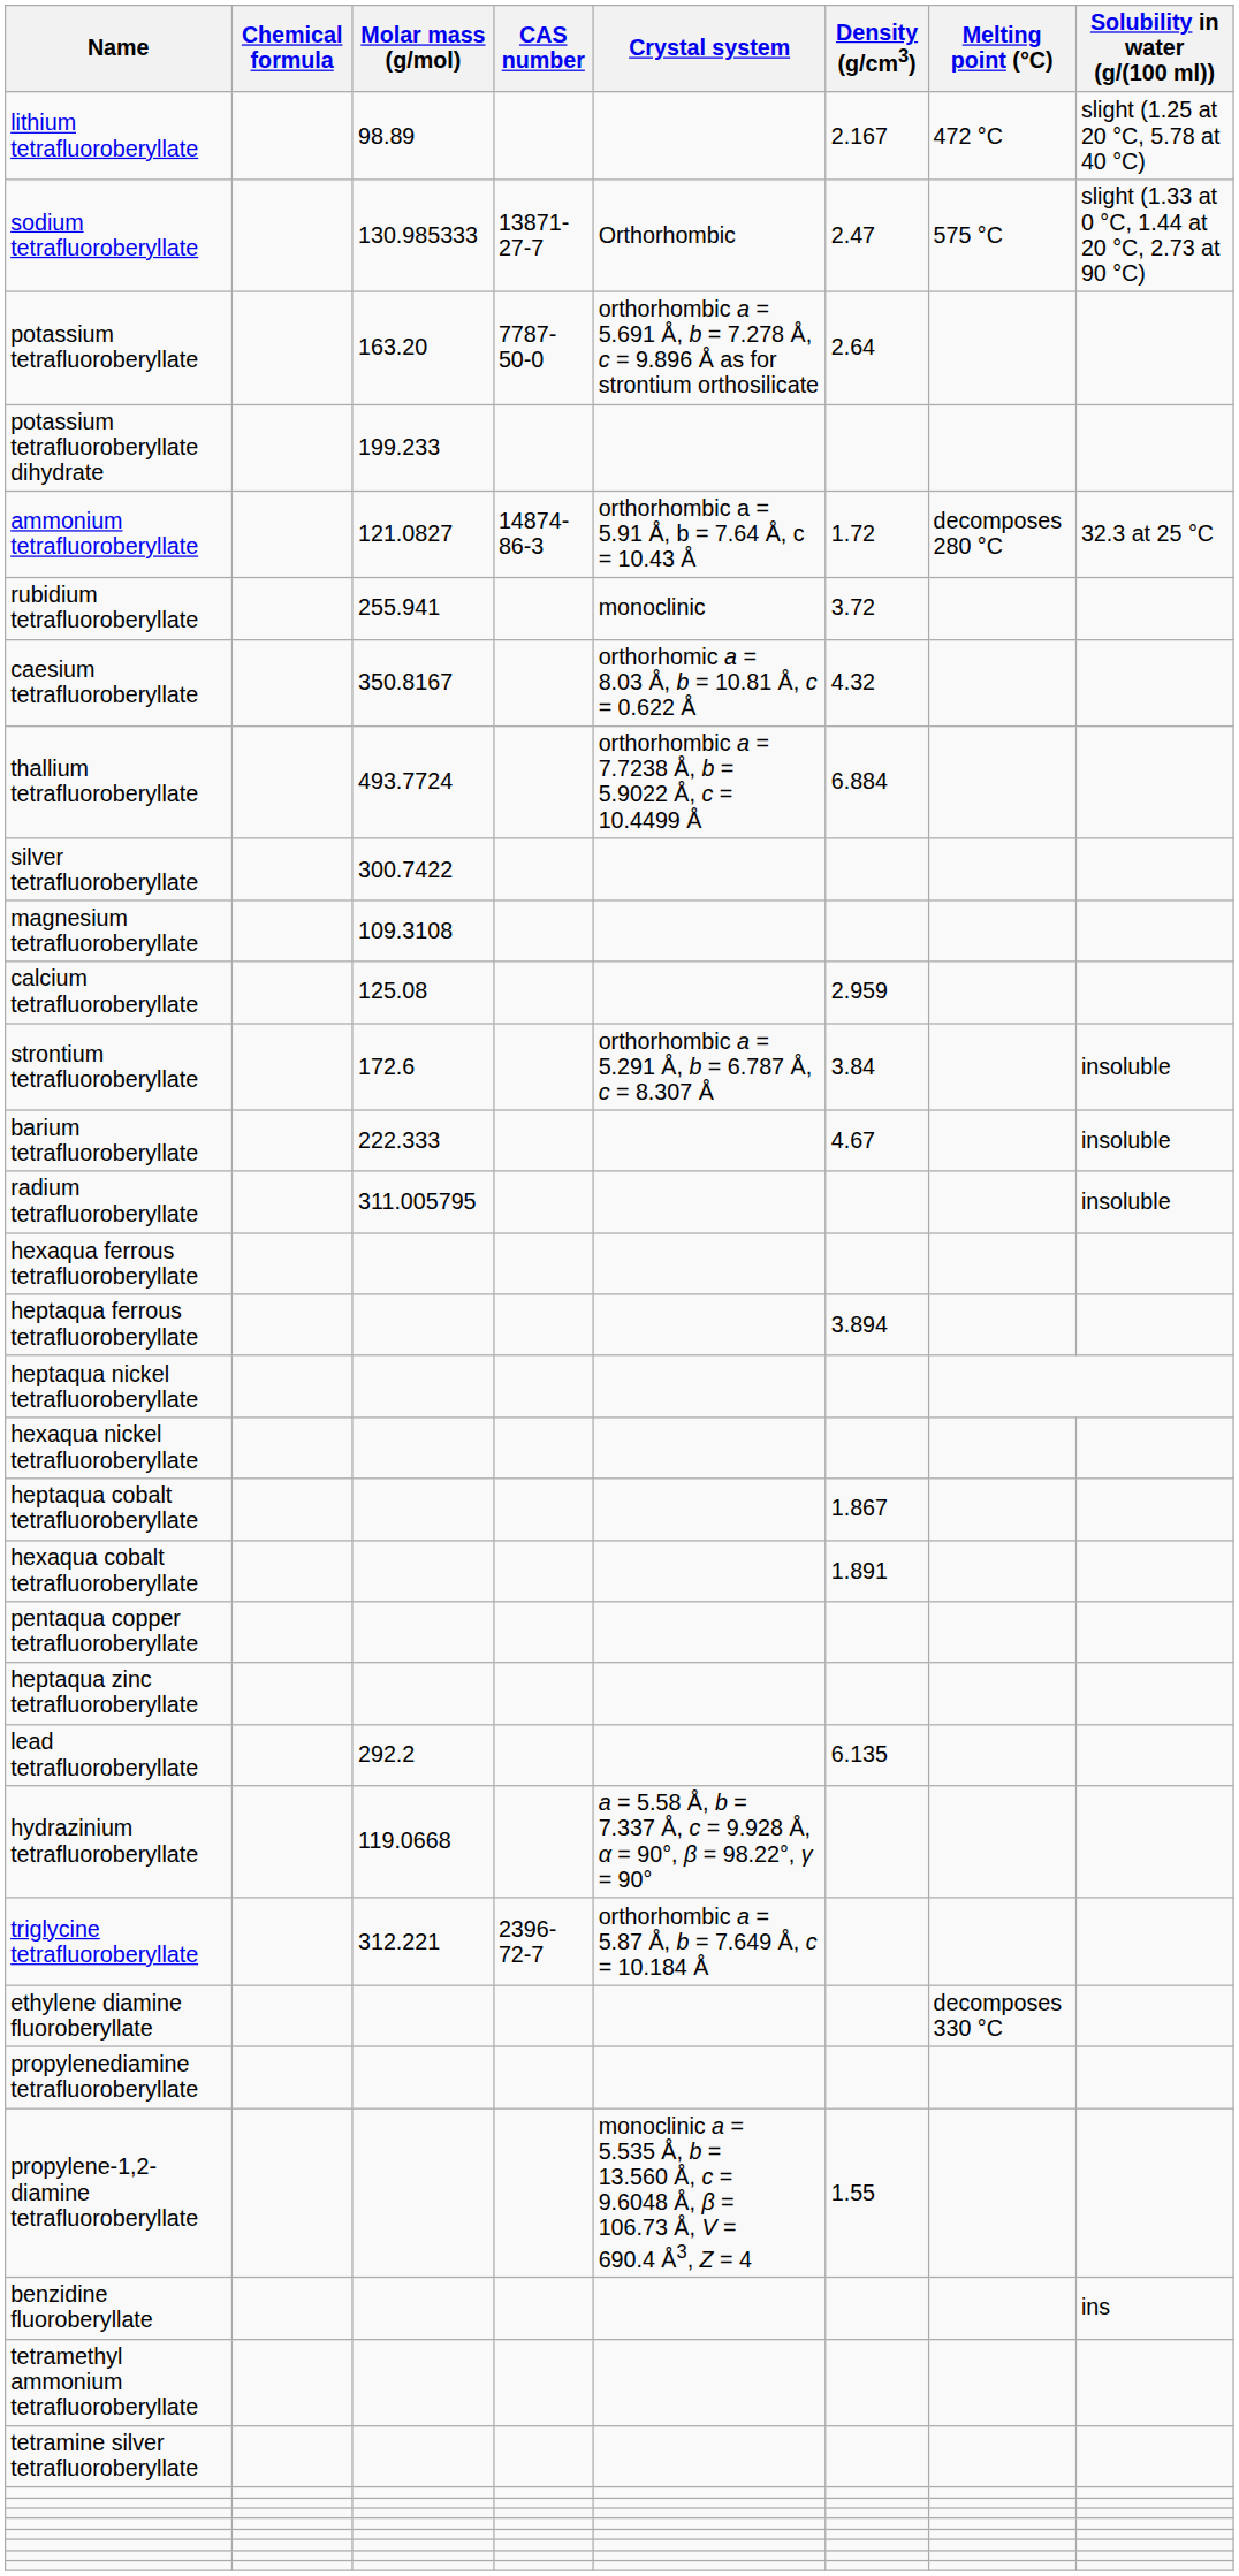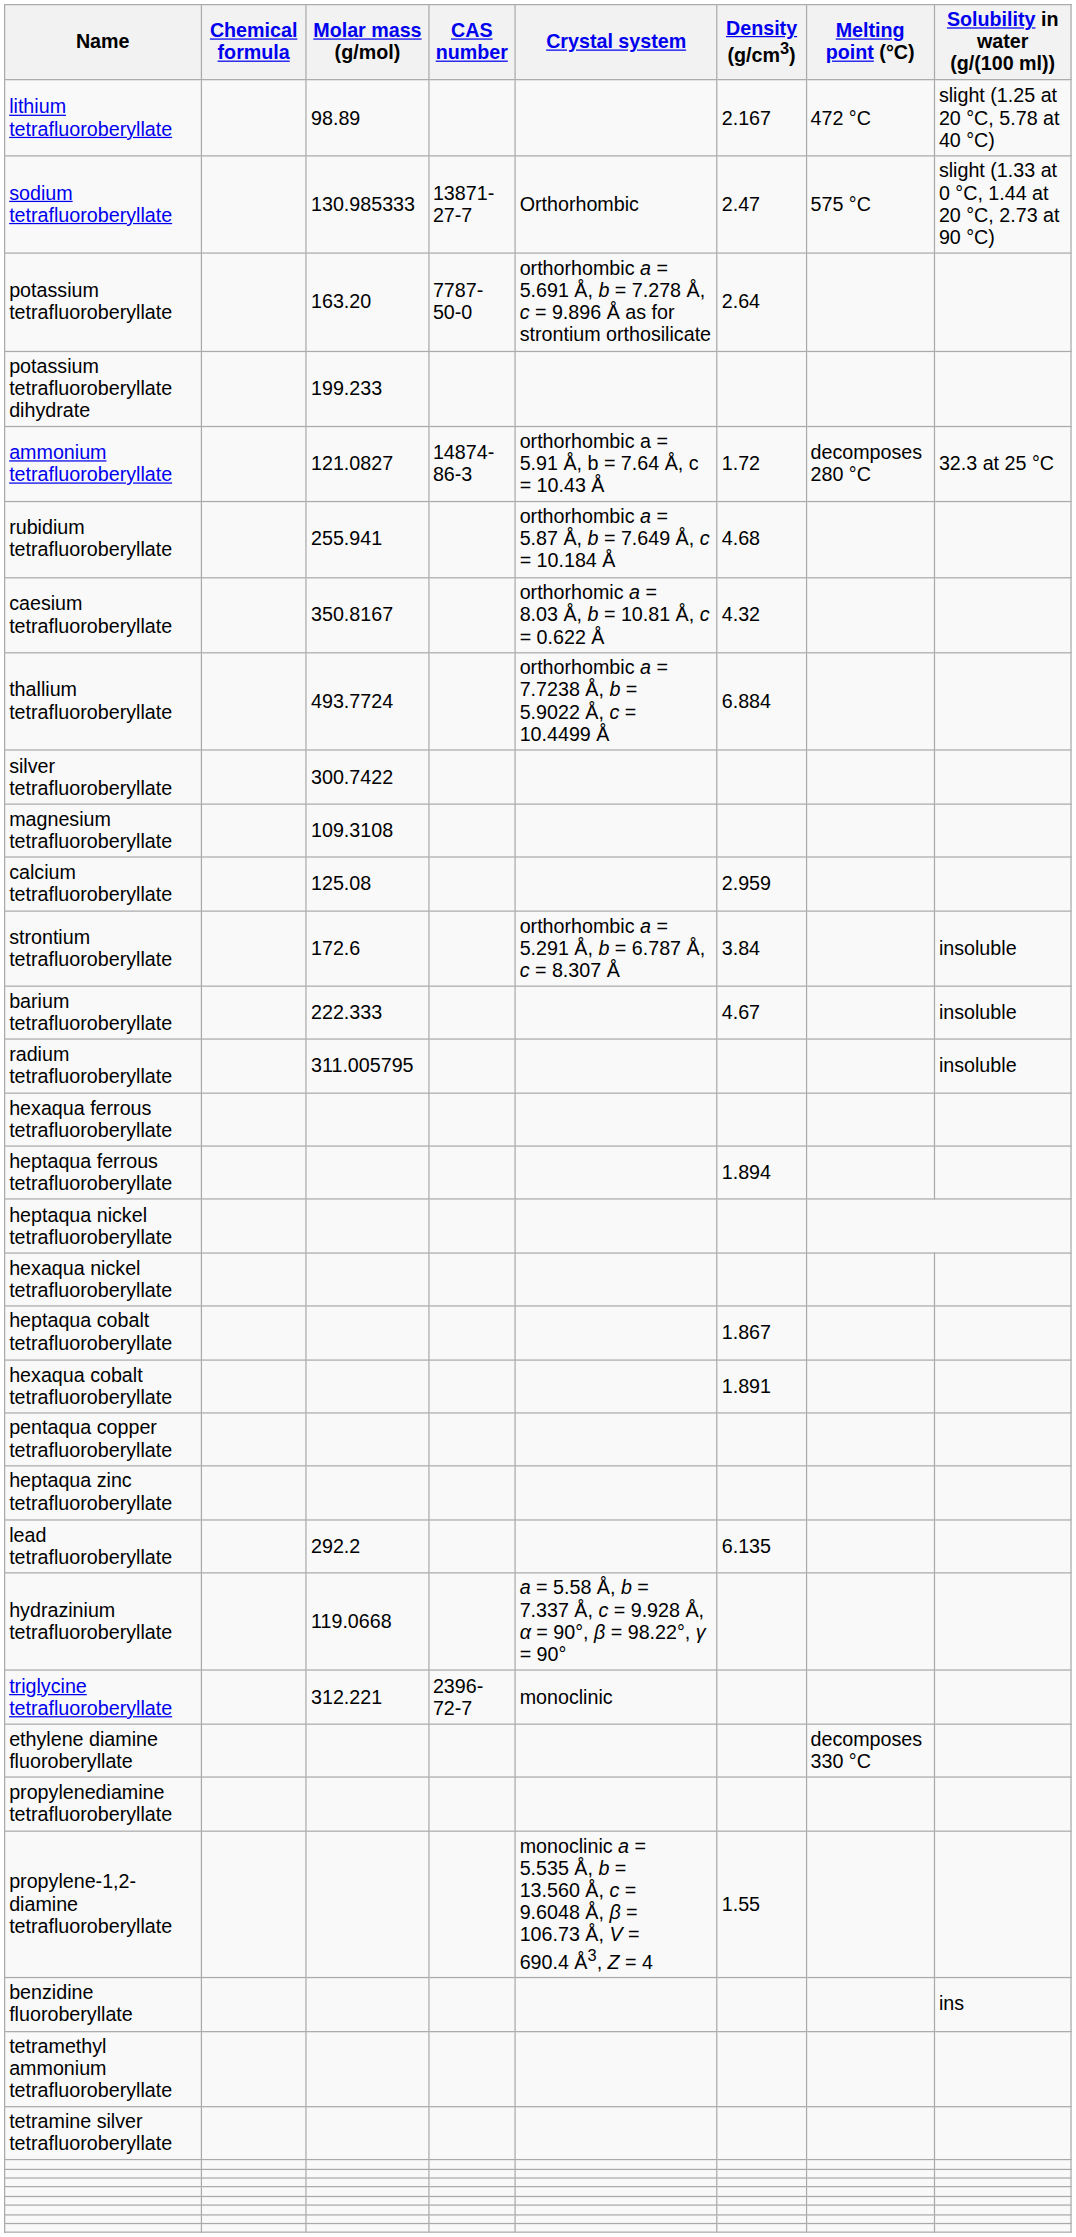rubidium tetrafluoroberyllate | Crystal system: monoclinic -> orthorhombic a = 5.87 Å, b = 7.649 Å, c = 10.184 Å
rubidium tetrafluoroberyllate | Density (g/cm3): 3.72 -> 4.68
heptaqua ferrous tetrafluoroberyllate | Density (g/cm3): 3.894 -> 1.894
triglycine tetrafluoroberyllate | Crystal system: orthorhombic a = 5.87 Å, b = 7.649 Å, c = 10.184 Å -> monoclinic
